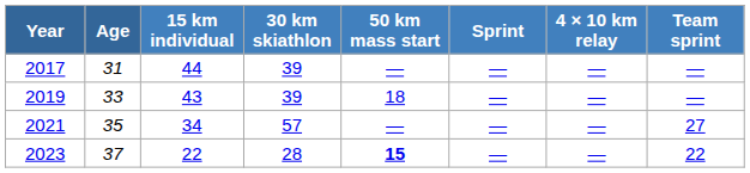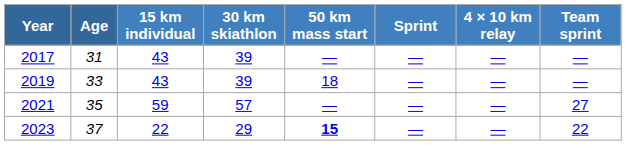2017 | 15 km individual: 44 -> 43
2021 | 15 km individual: 34 -> 59
2023 | 30 km skiathlon: 28 -> 29
